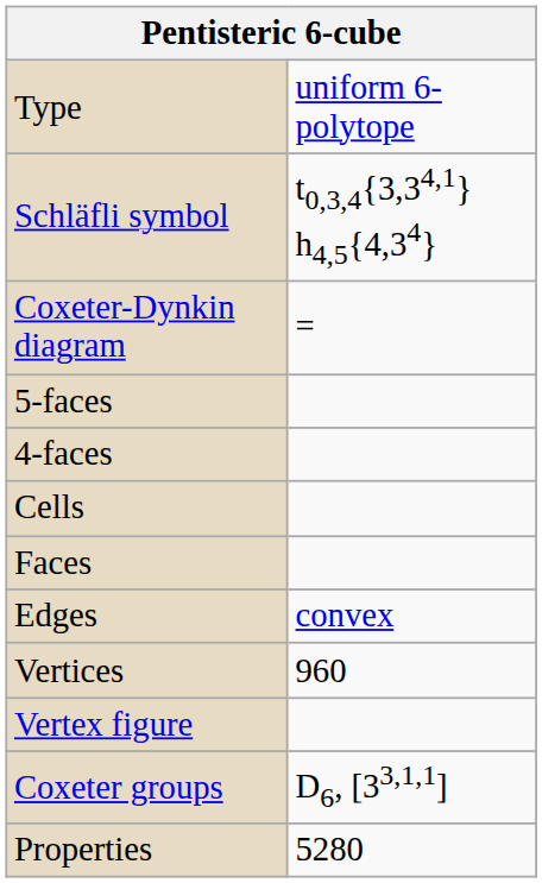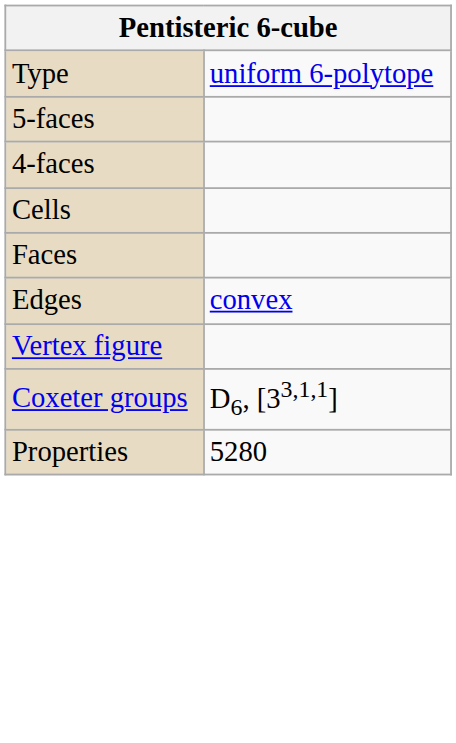- row: Schläfli symbol | t0,3,4{3,34,1} h4,5{4,34}
- row: Coxeter-Dynkin diagram | =
- row: Vertices | 960
